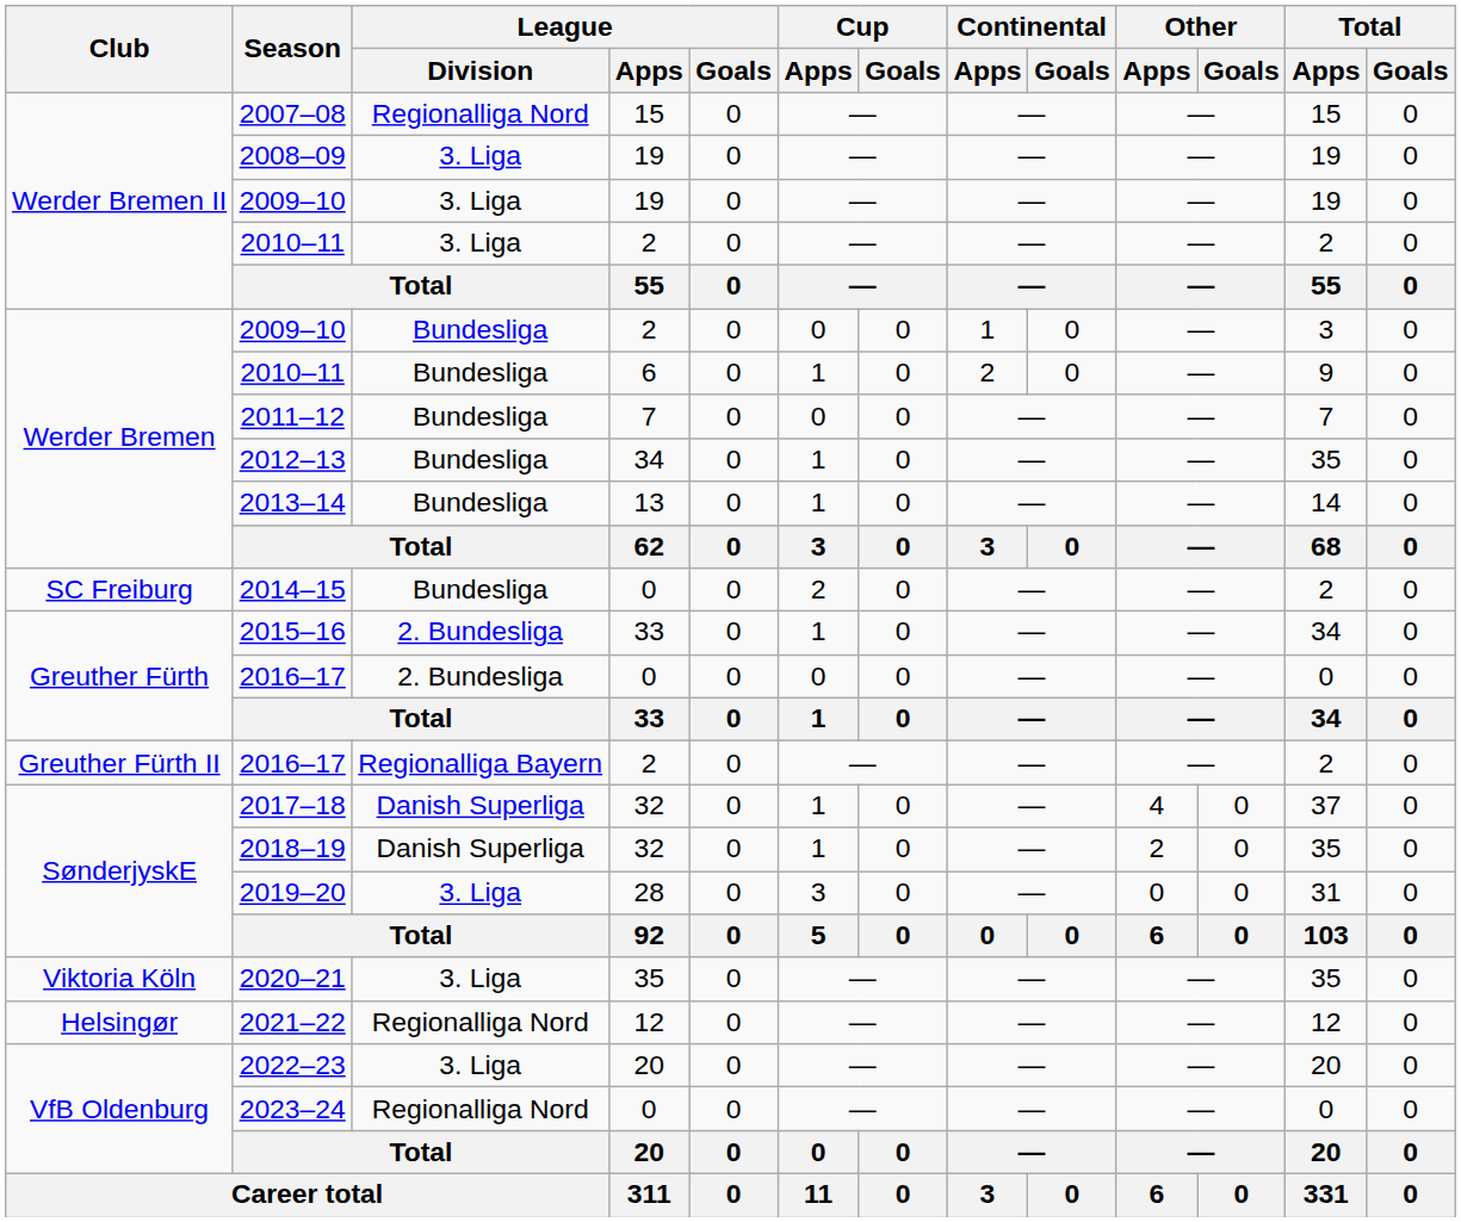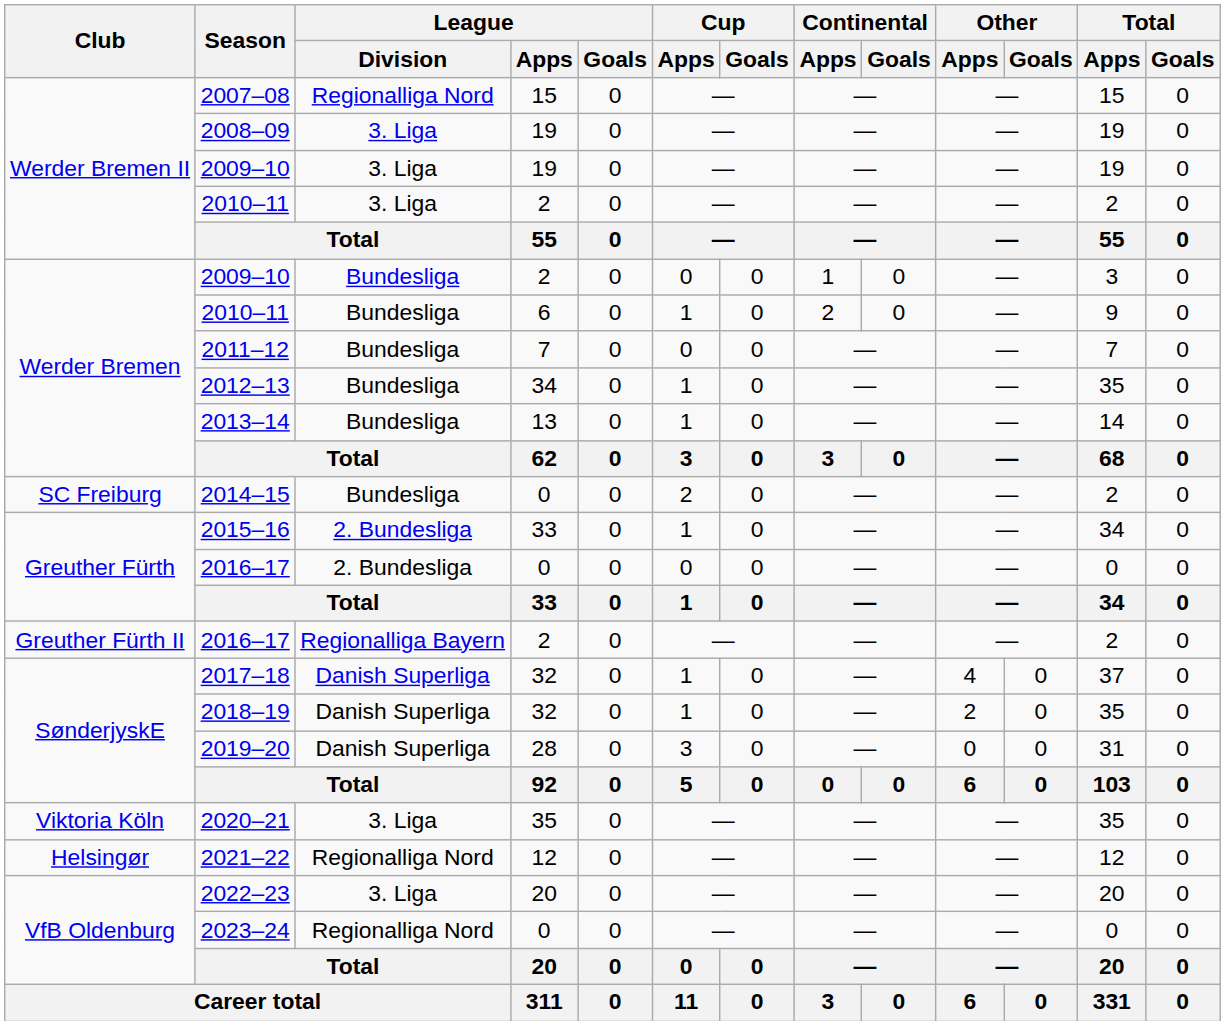2019–20 | League / Division: 3. Liga -> Danish Superliga
